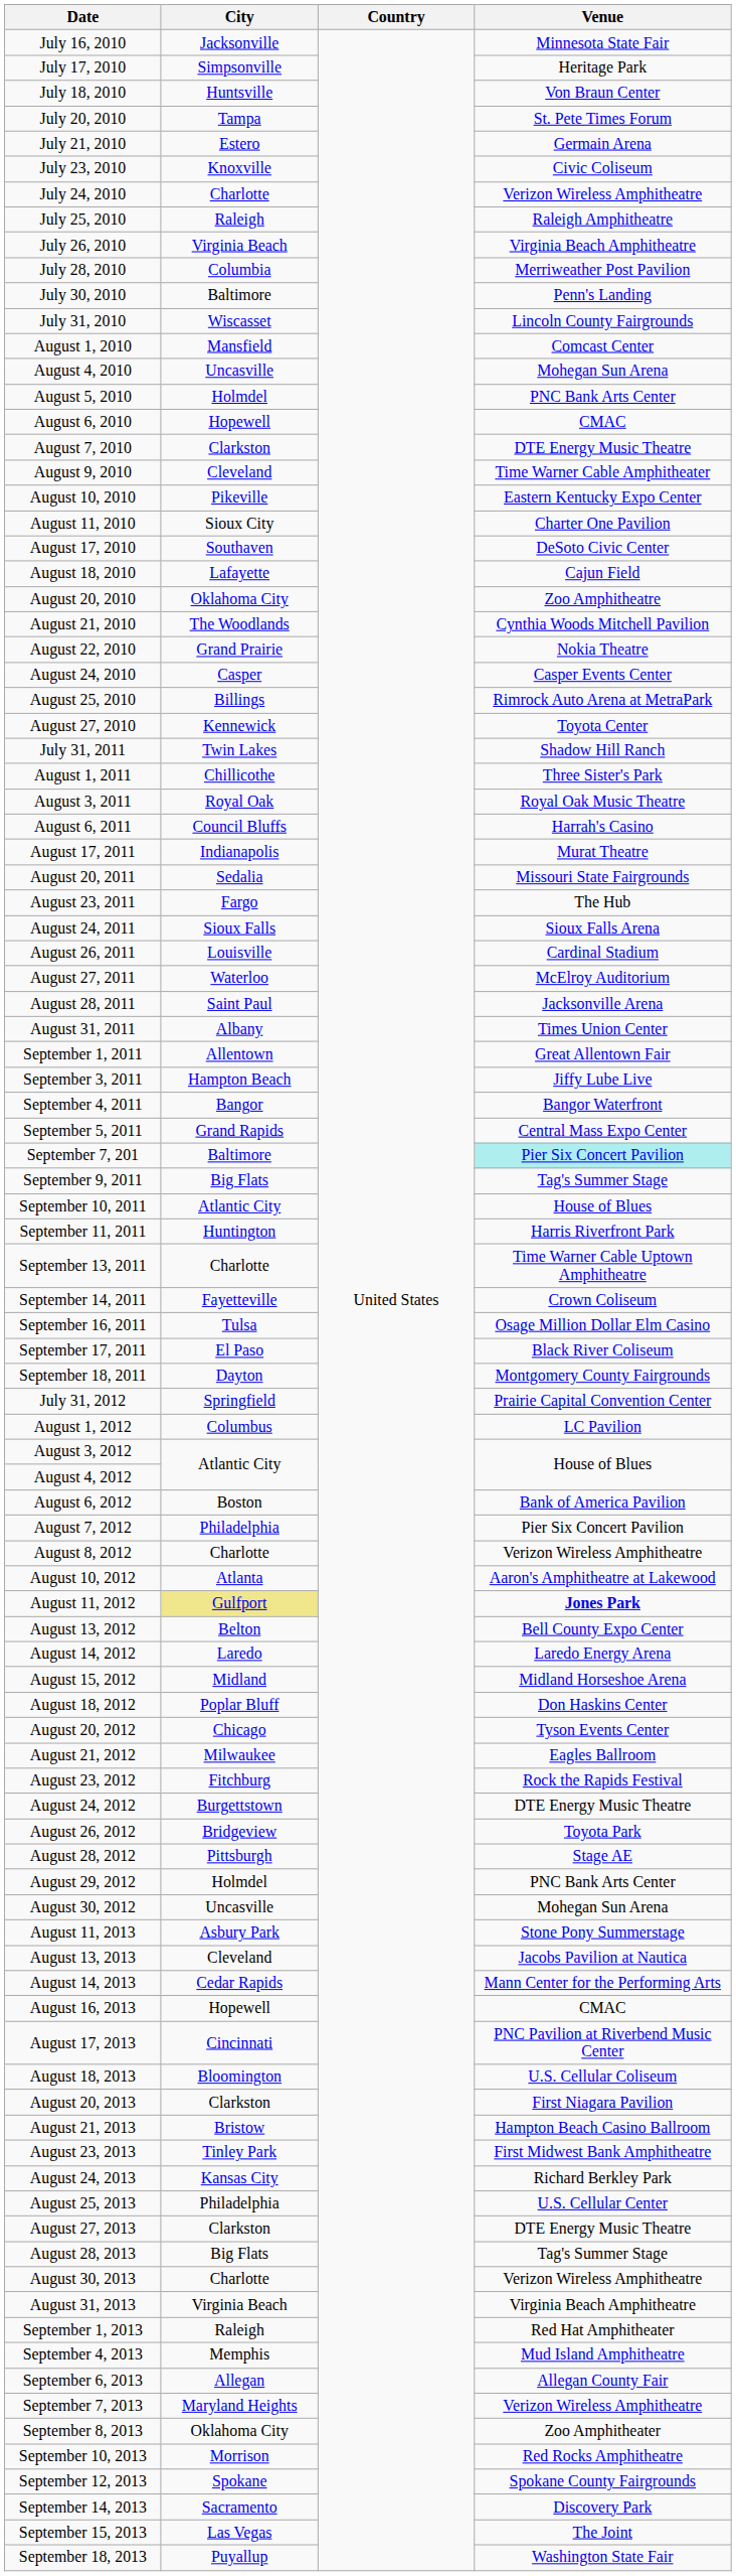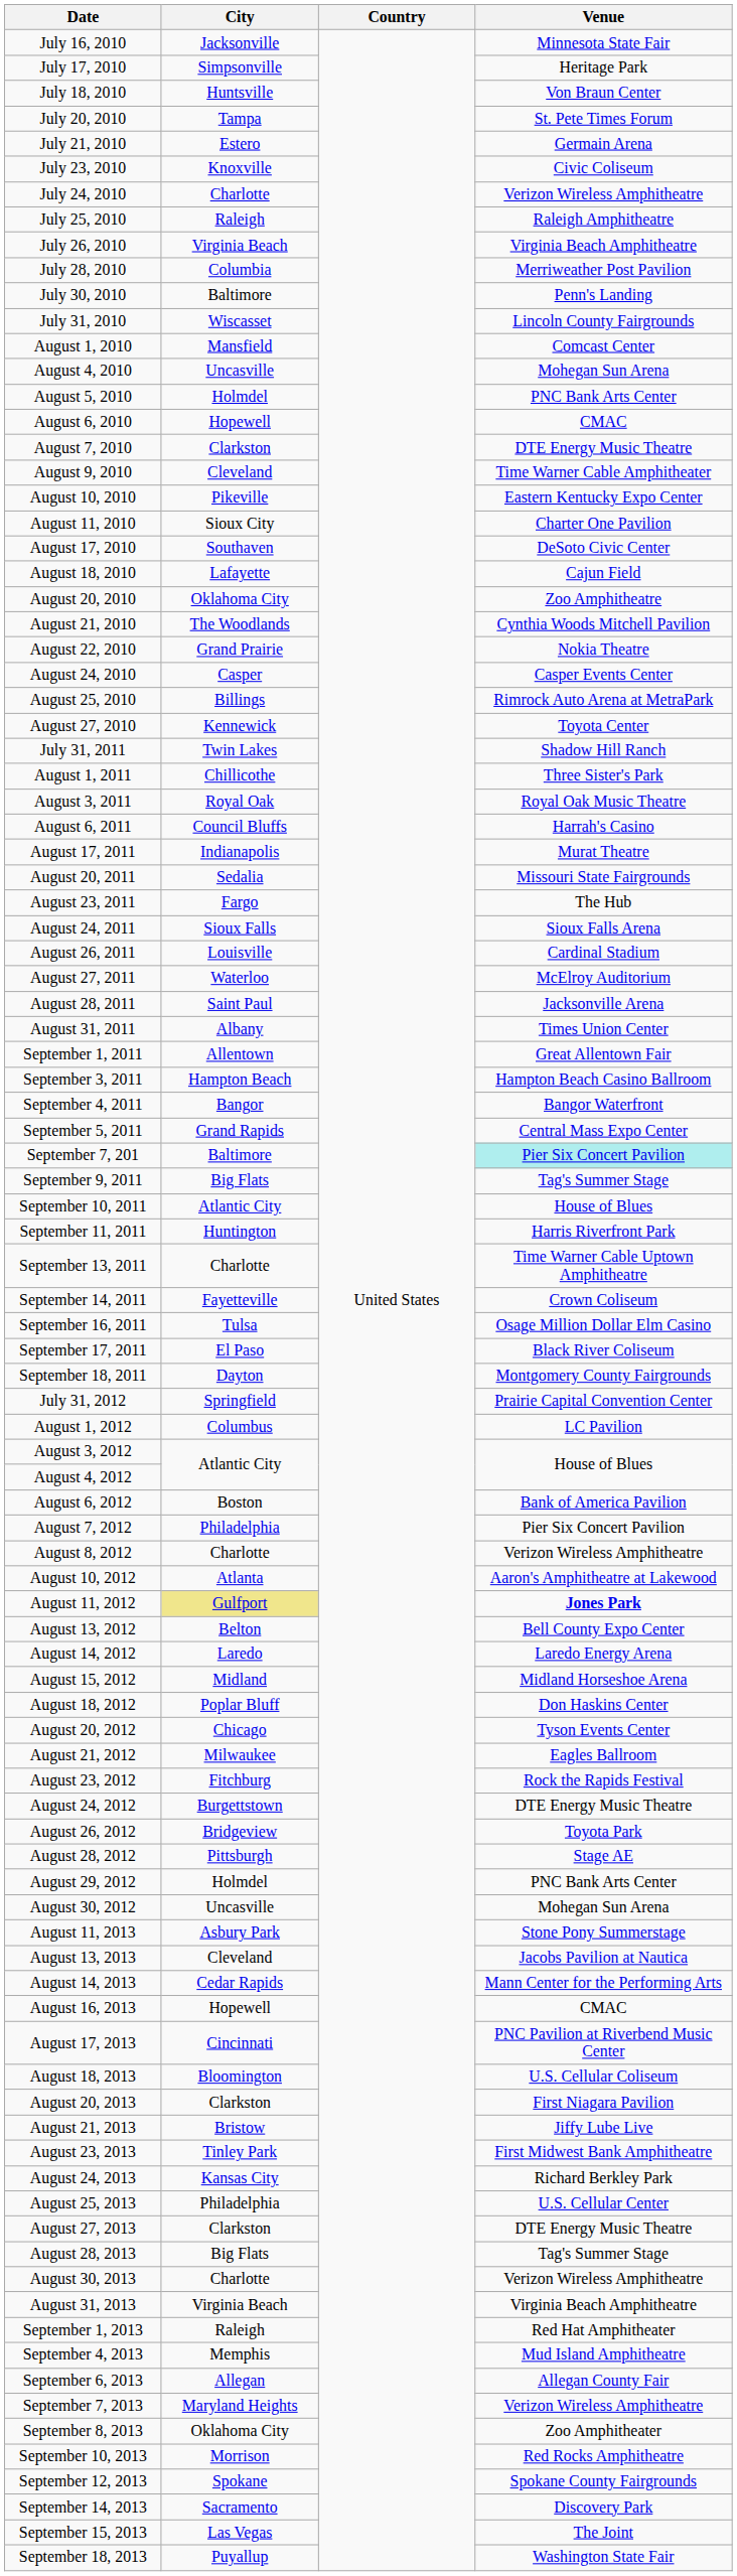September 3, 2011 | Venue: Jiffy Lube Live -> Hampton Beach Casino Ballroom
August 21, 2013 | Venue: Hampton Beach Casino Ballroom -> Jiffy Lube Live
